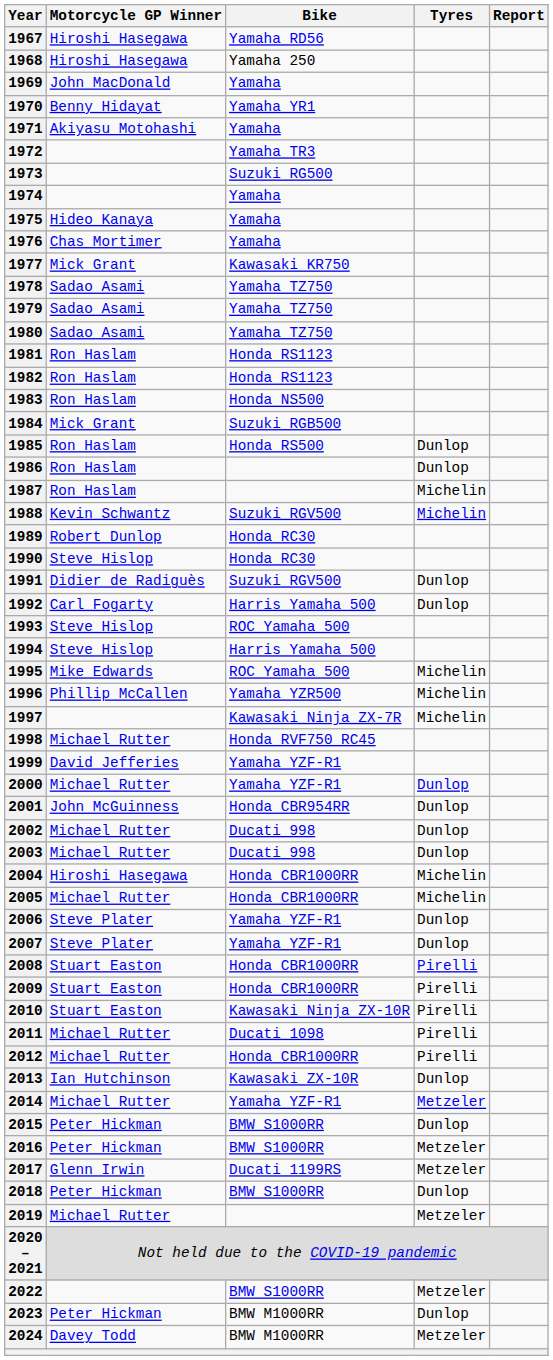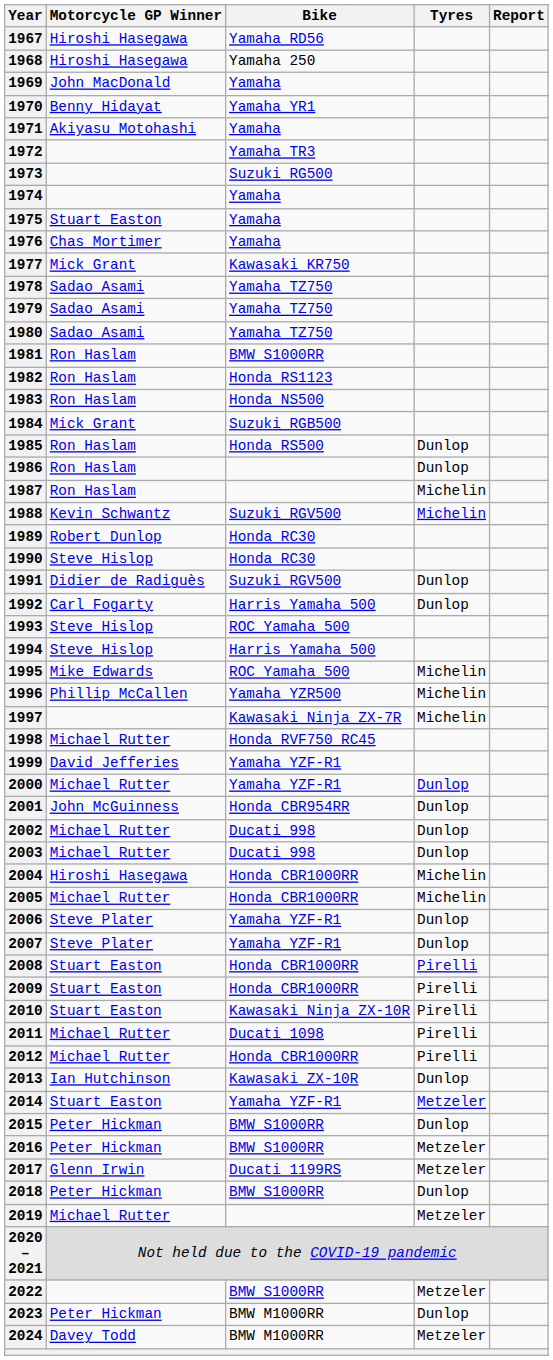1975 | Motorcycle GP Winner: Hideo Kanaya -> Stuart Easton
1981 | Bike: Honda RS1123 -> BMW S1000RR
2014 | Motorcycle GP Winner: Michael Rutter -> Stuart Easton
